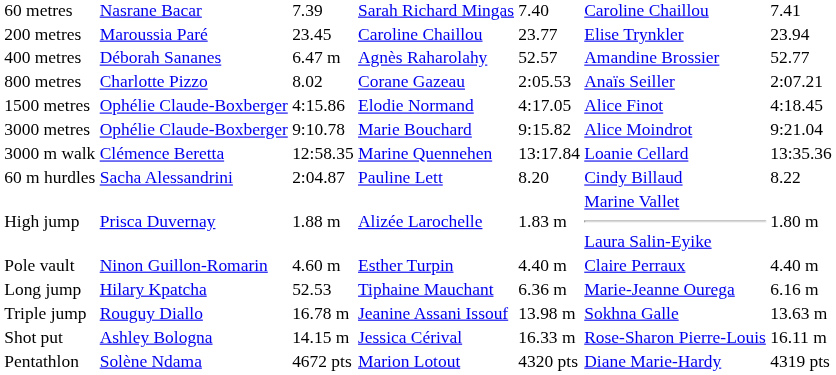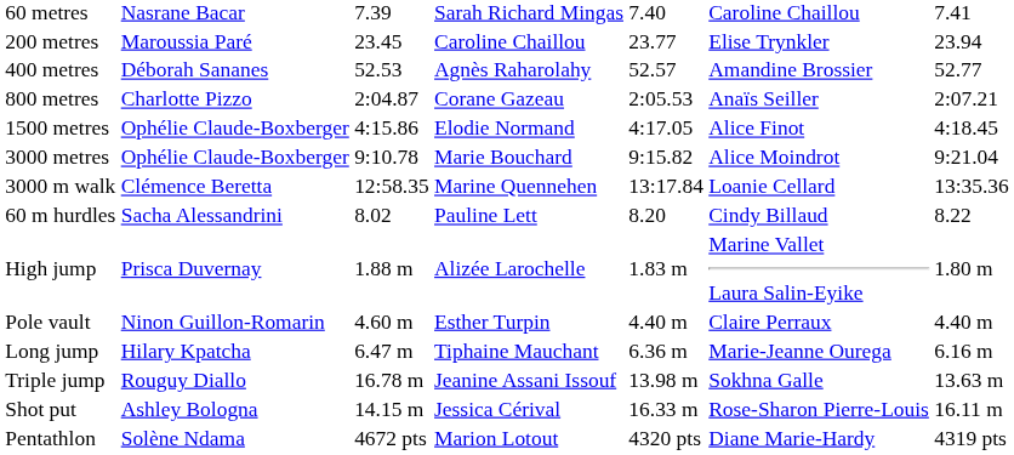400 metres | column 3: 6.47 m -> 52.53
800 metres | column 3: 8.02 -> 2:04.87
60 m hurdles | column 3: 2:04.87 -> 8.02
Long jump | column 3: 52.53 -> 6.47 m
